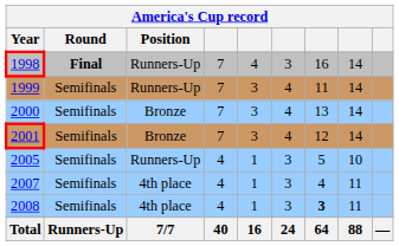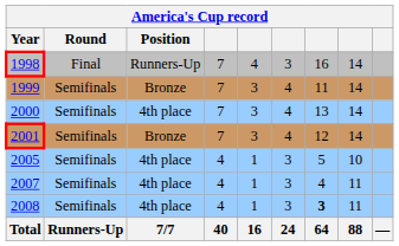1998 | Round: bold -> normal
1999 | Position: Runners-Up -> Bronze
2000 | Position: Bronze -> 4th place
2005 | Position: Runners-Up -> 4th place
